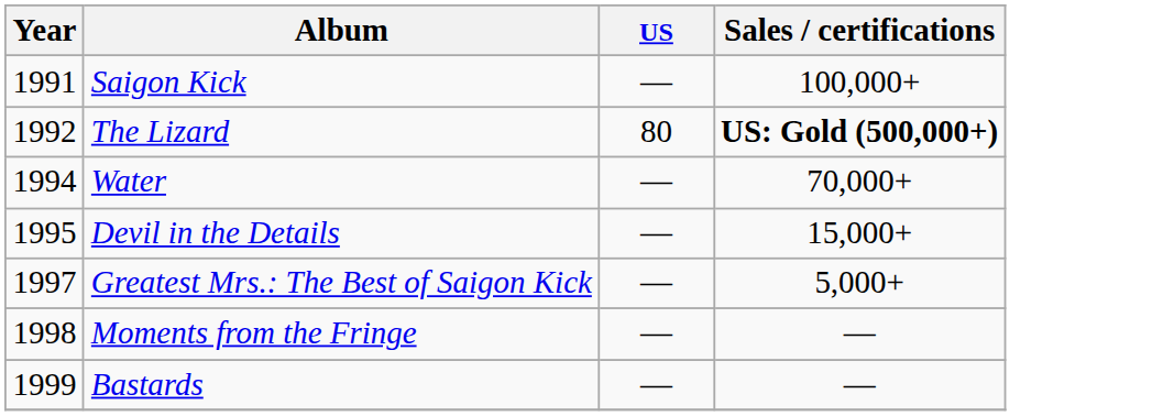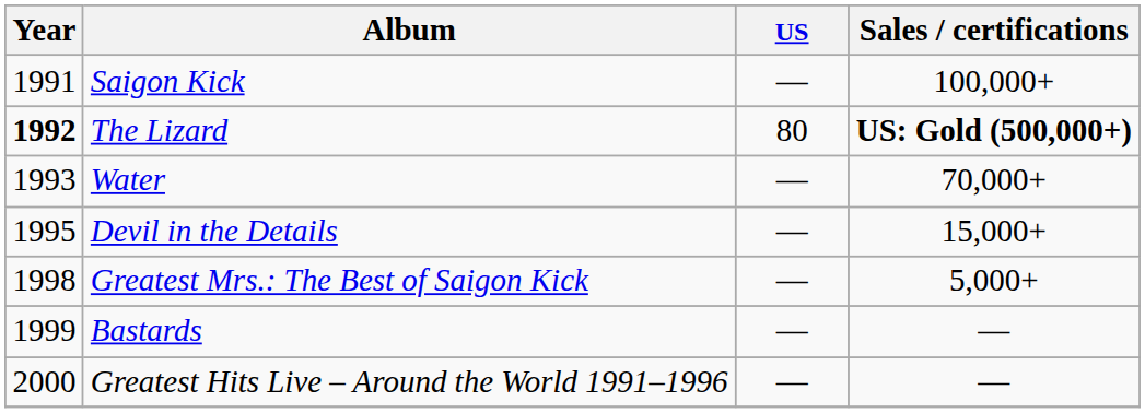The Lizard | Year: normal -> bold
Water | Year: 1994 -> 1993
Greatest Mrs.: The Best of Saigon Kick | Year: 1997 -> 1998
- row: 1998 | Moments from the Fringe | — | —
+ row: 2000 | Greatest Hits Live – Around the World 1991–1996 | — | —
